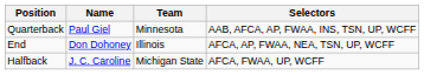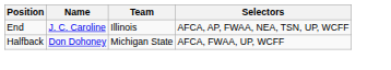- row: Quarterback | Paul Giel | Minnesota | AAB, AFCA, AP, FWAA, INS, TSN, UP, WCFF
End | Name: Don Dohoney -> J. C. Caroline
Halfback | Name: J. C. Caroline -> Don Dohoney
